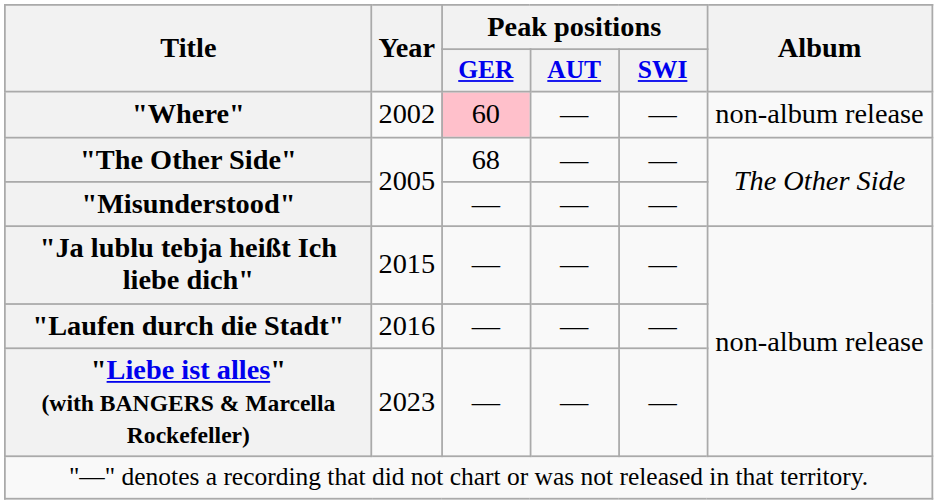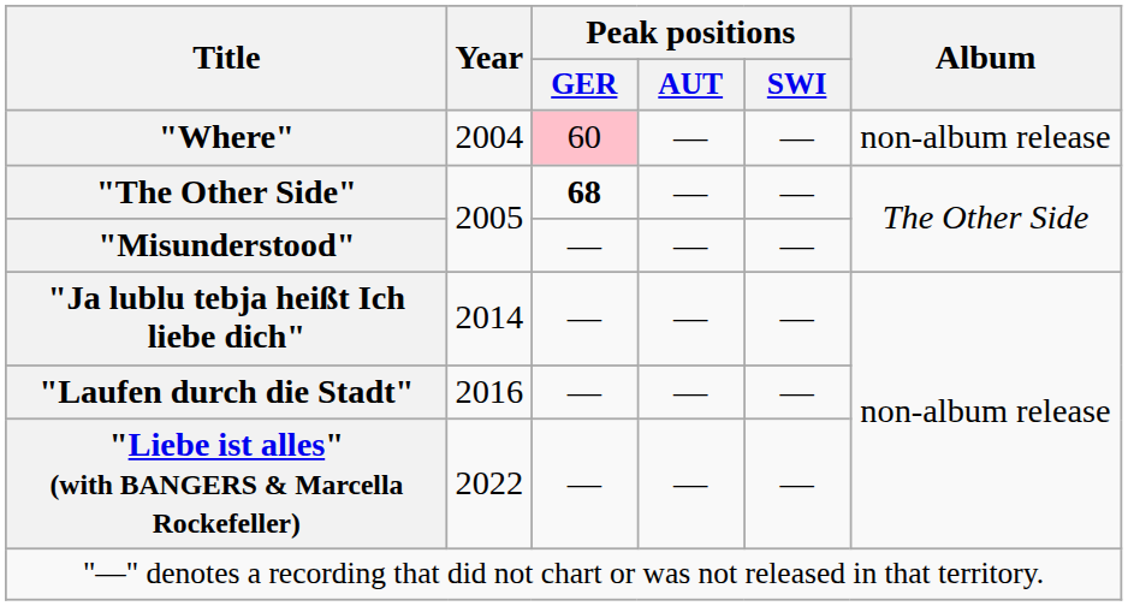"Where" | Year: 2002 -> 2004
"The Other Side" | Peak positions / GER: normal -> bold
"Ja lublu tebja heißt Ich liebe dich" | Year: 2015 -> 2014
"Liebe ist alles" (with BANGERS & Marcella Rockefeller) | Year: 2023 -> 2022
